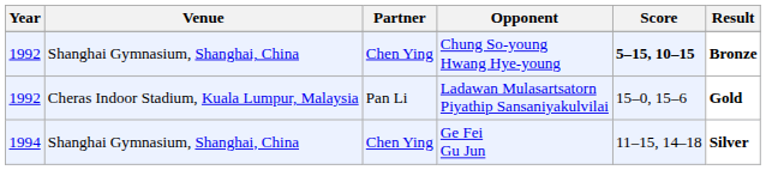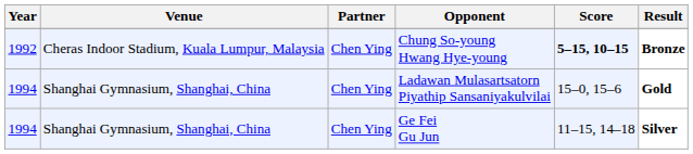Chung So-young Hwang Hye-young | Venue: Shanghai Gymnasium, Shanghai, China -> Cheras Indoor Stadium, Kuala Lumpur, Malaysia
Ladawan Mulasartsatorn Piyathip Sansaniyakulvilai | Year: 1992 -> 1994
Ladawan Mulasartsatorn Piyathip Sansaniyakulvilai | Venue: Cheras Indoor Stadium, Kuala Lumpur, Malaysia -> Shanghai Gymnasium, Shanghai, China
Ladawan Mulasartsatorn Piyathip Sansaniyakulvilai | Partner: Pan Li -> Chen Ying
